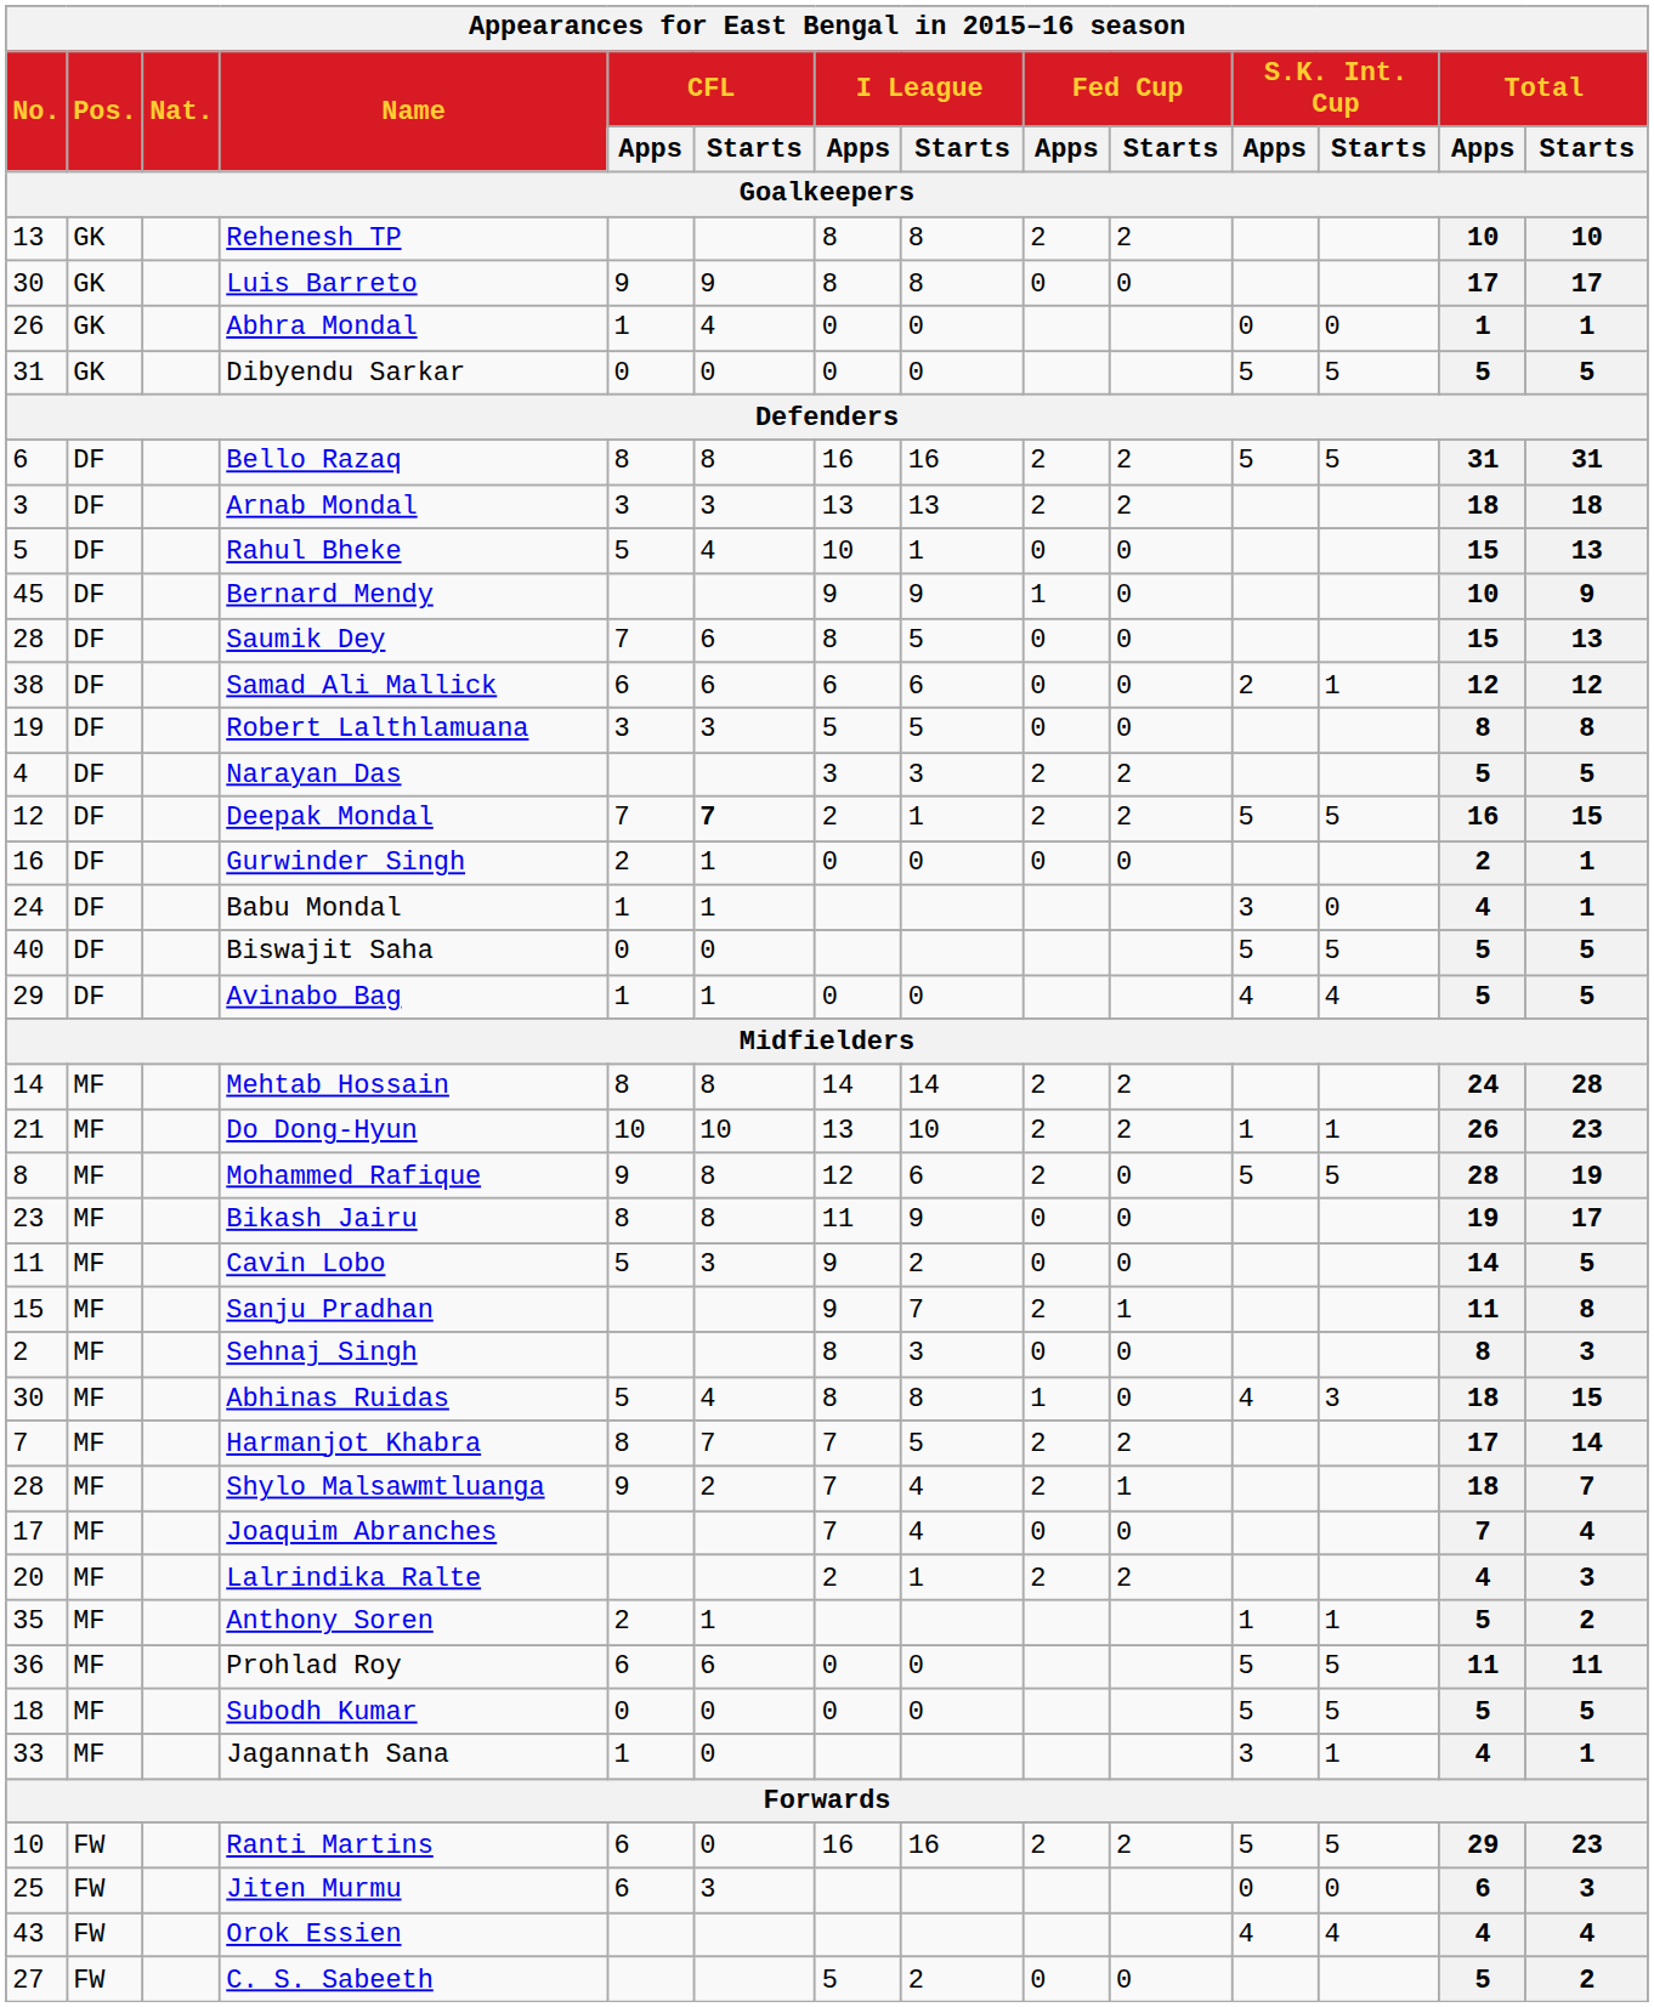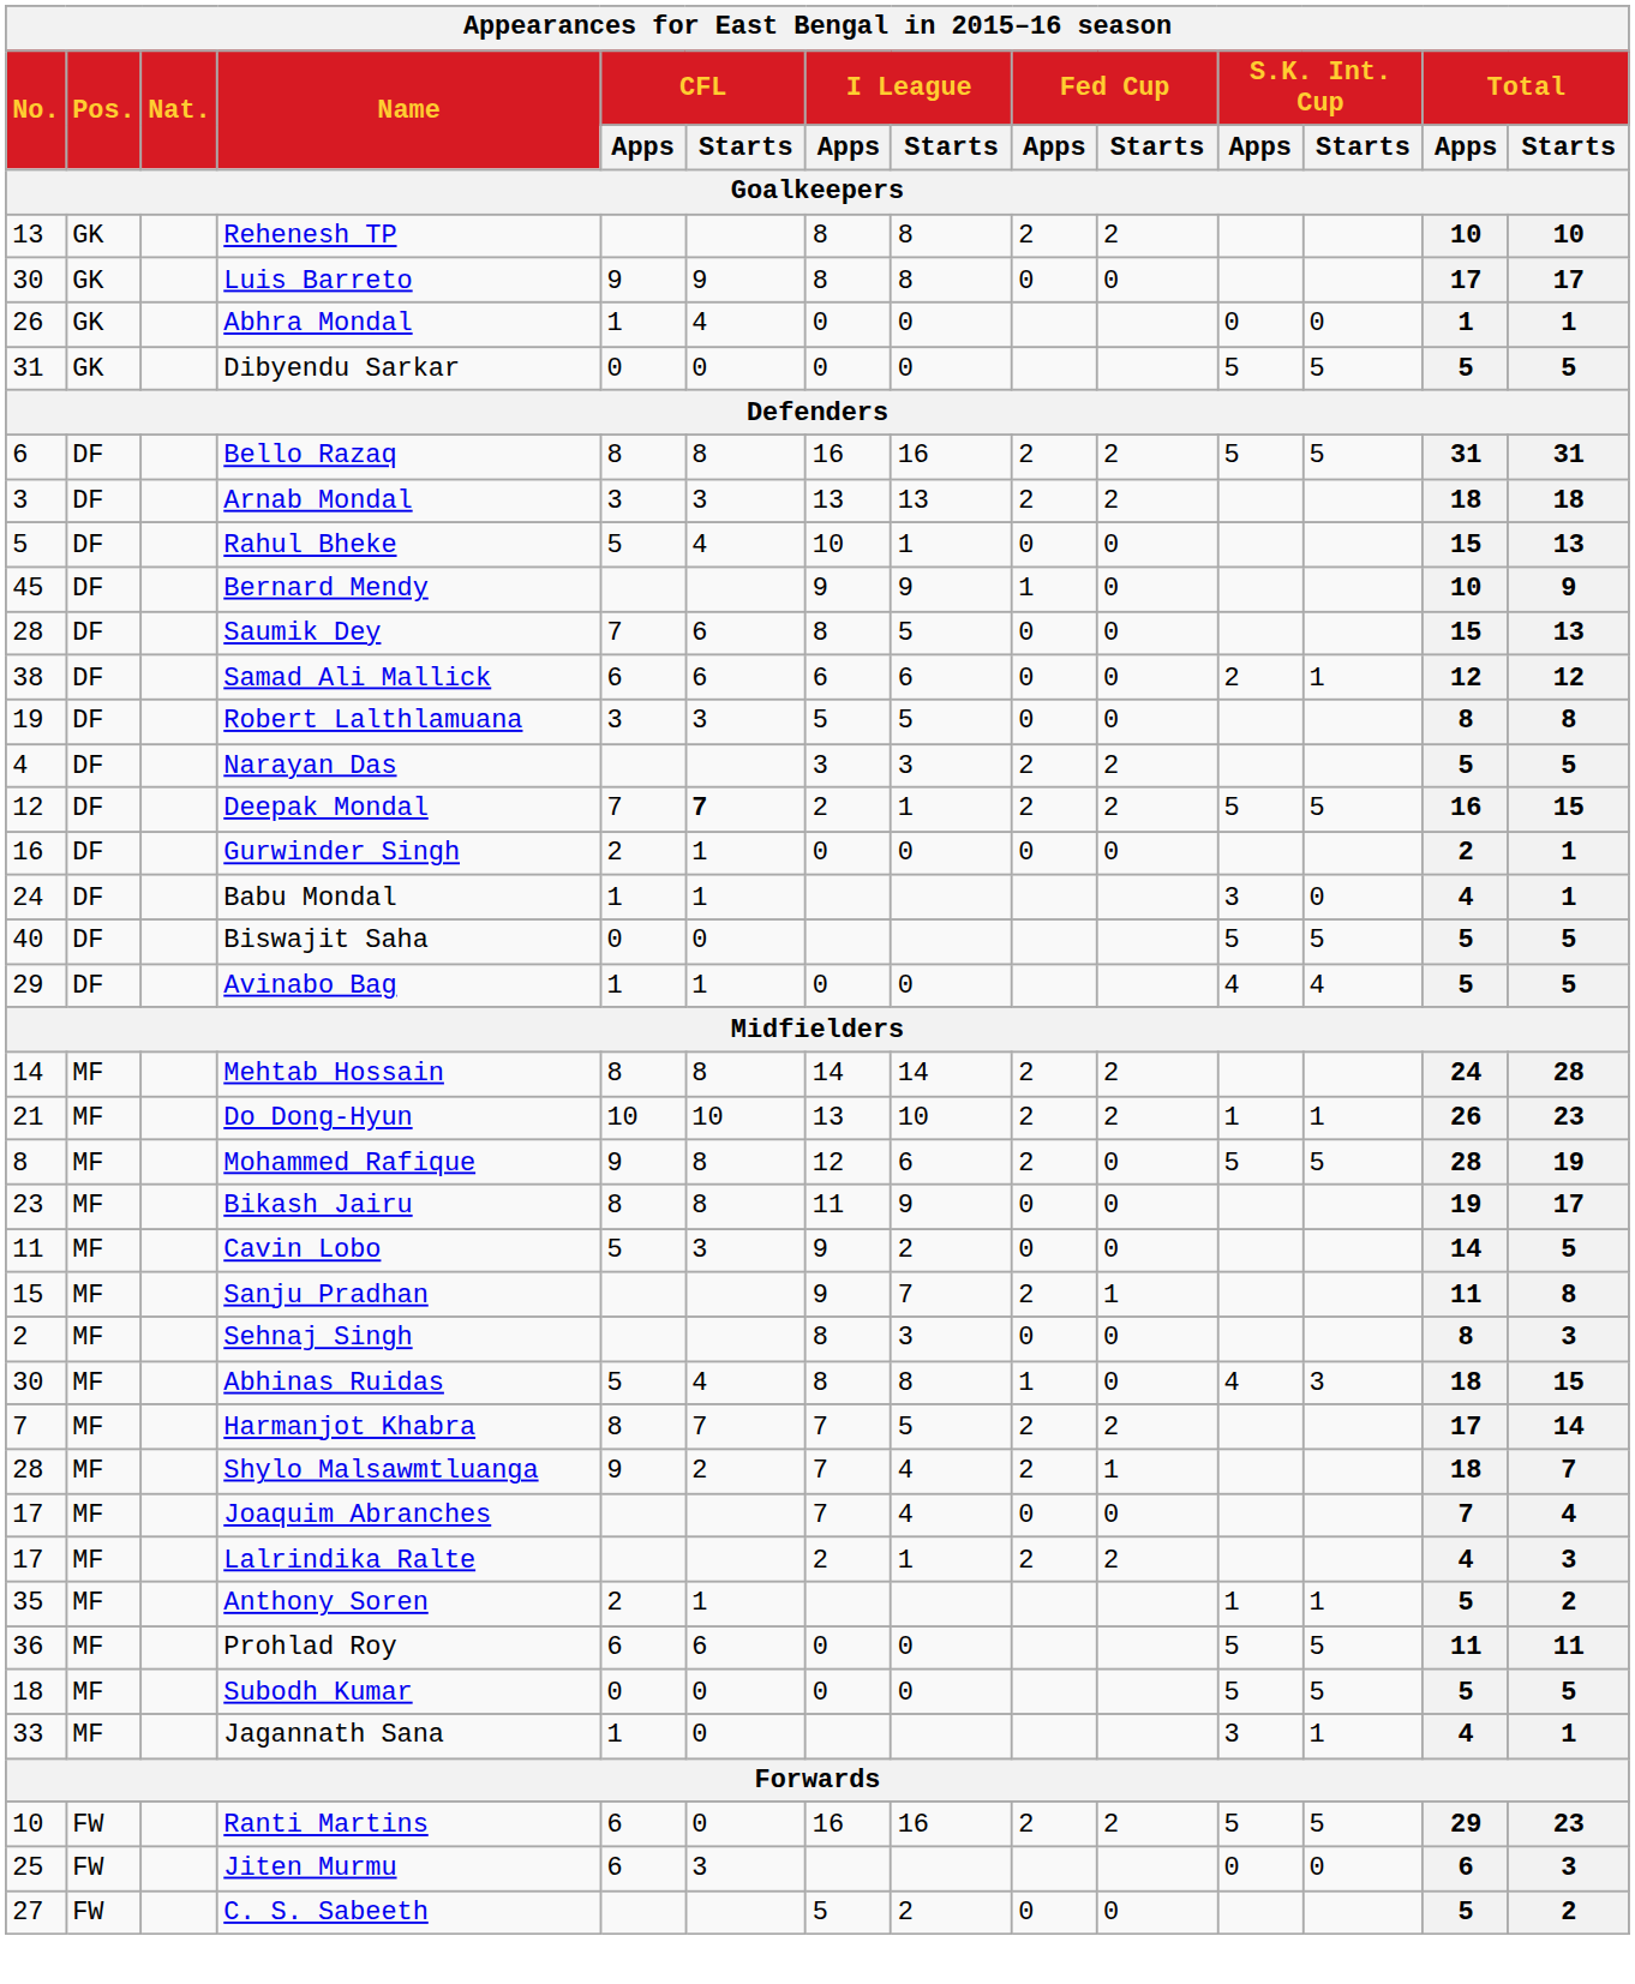Lalrindika Ralte | No.: 20 -> 17
- row: 43 | FW | Orok Essien | 4 | 4 | 4 | 4
